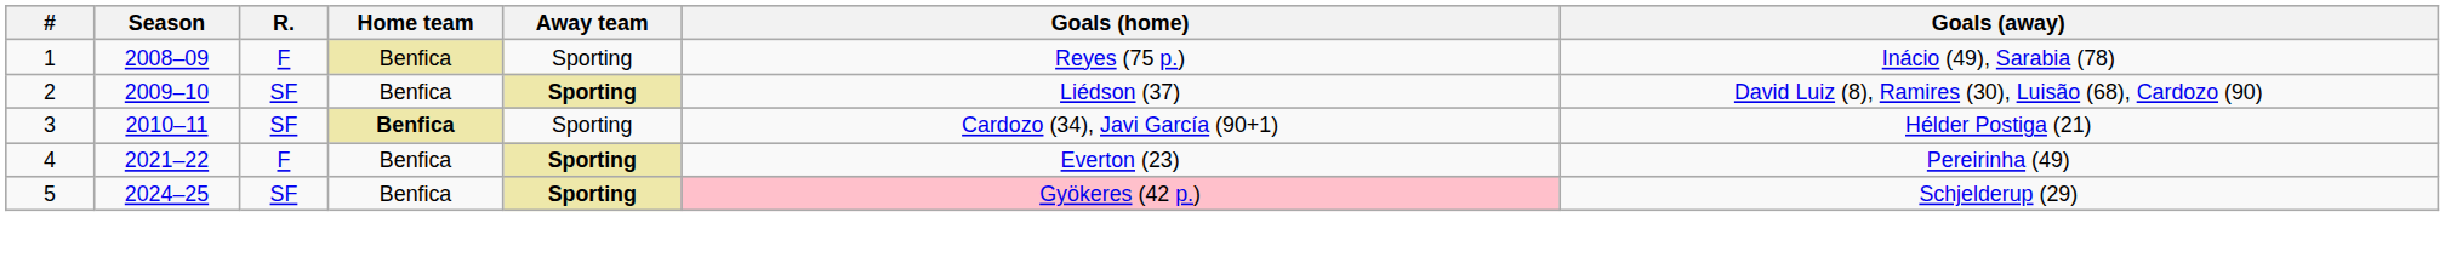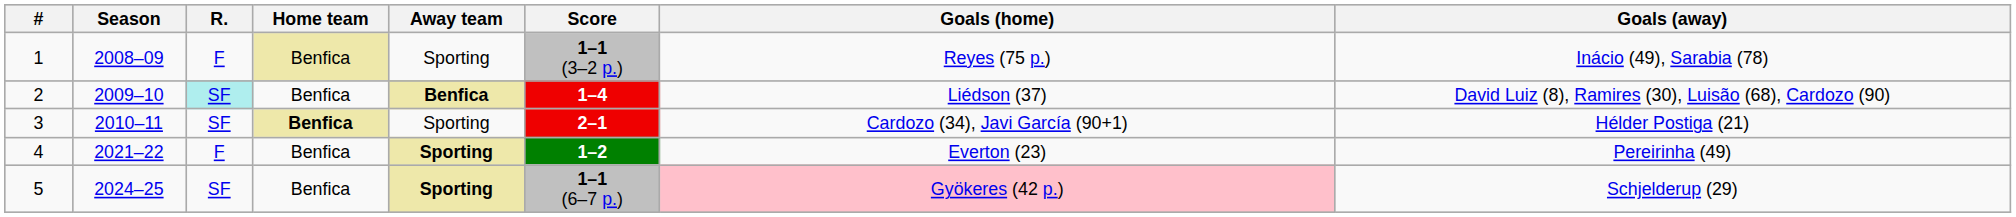+ column: Score | 1–1 (3–2 p.) | 1–4 | 2–1 | 1–2 | 1–1 (6–7 p.)
2 | R.: no background -> paleturquoise background
2 | Away team: Sporting -> Benfica
